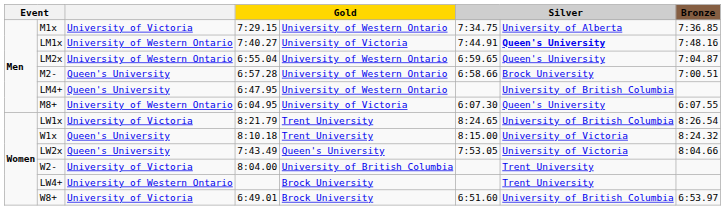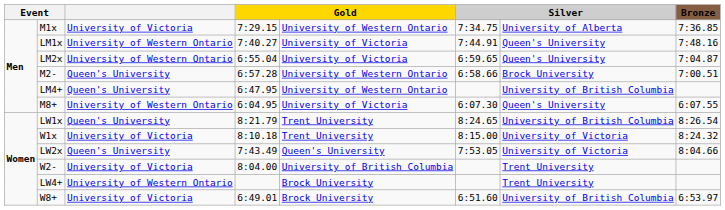LM1x | column 7: bold -> normal
LM2x | column 5: University of Western Ontario -> University of Victoria
LW1x | column 3: University of Victoria -> Queen's University
W1x | column 3: Queen's University -> University of Victoria
